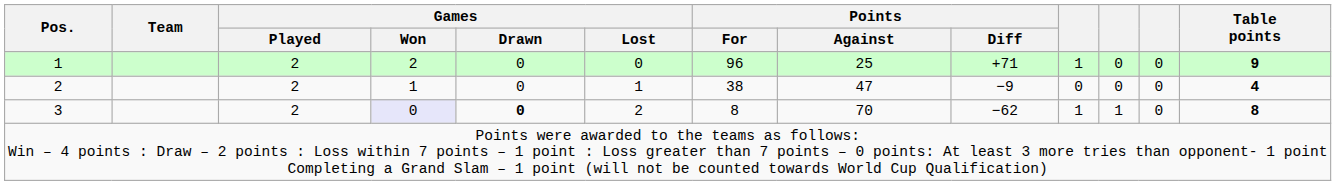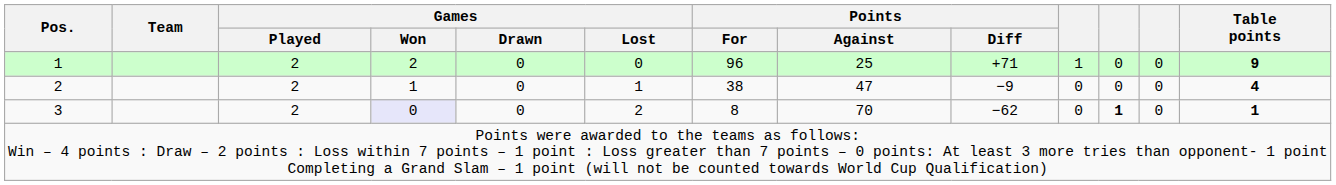3 | Games / Drawn: bold -> normal
3 | column 10: 1 -> 0
3 | column 11: normal -> bold
3 | Table points: 8 -> 1
